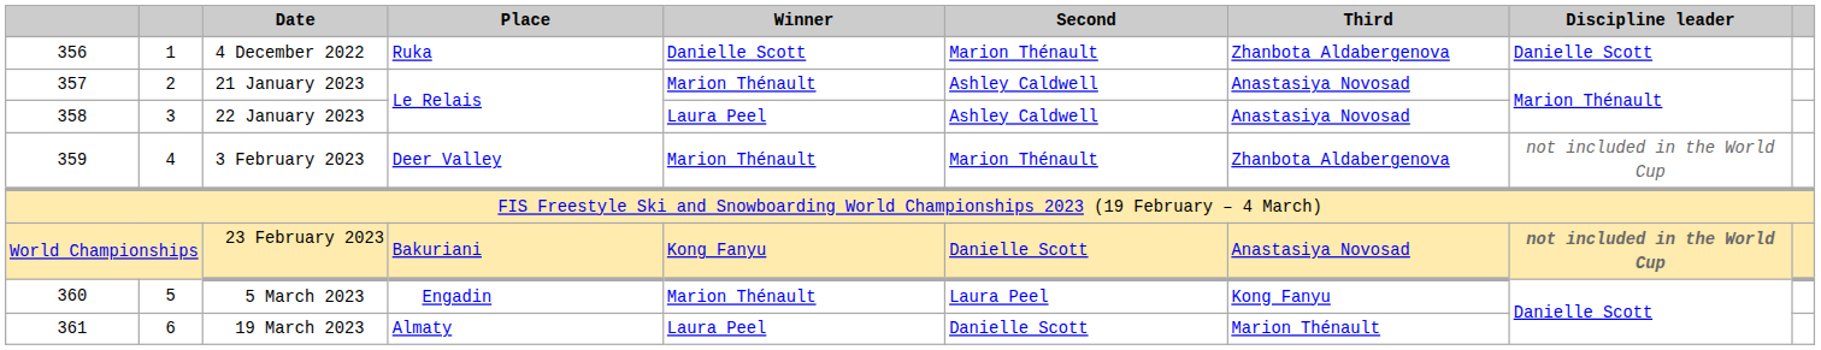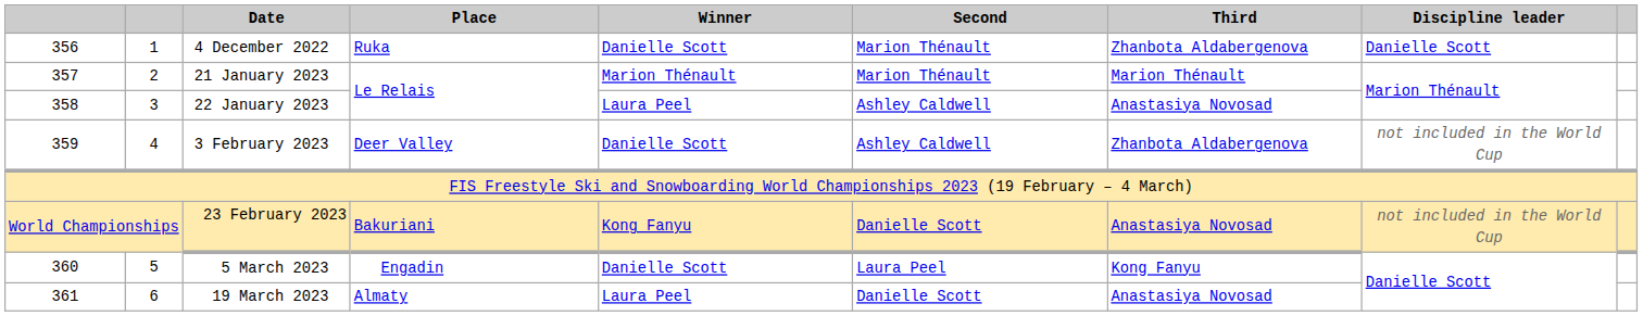21 January 2023 | Second: Ashley Caldwell -> Marion Thénault
21 January 2023 | Third: Anastasiya Novosad -> Marion Thénault
3 February 2023 | Winner: Marion Thénault -> Danielle Scott
3 February 2023 | Second: Marion Thénault -> Ashley Caldwell
23 February 2023 | Discipline leader: bold -> normal
5 March 2023 | Winner: Marion Thénault -> Danielle Scott
19 March 2023 | Third: Marion Thénault -> Anastasiya Novosad
